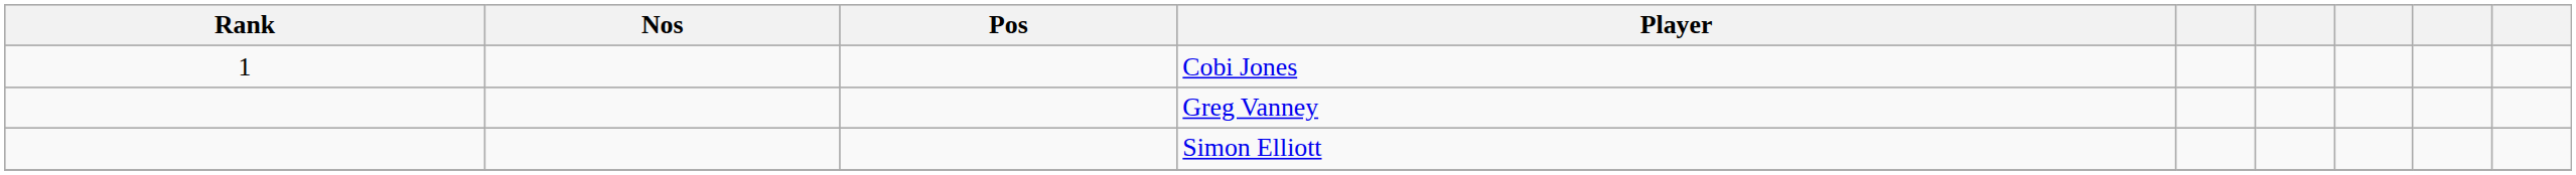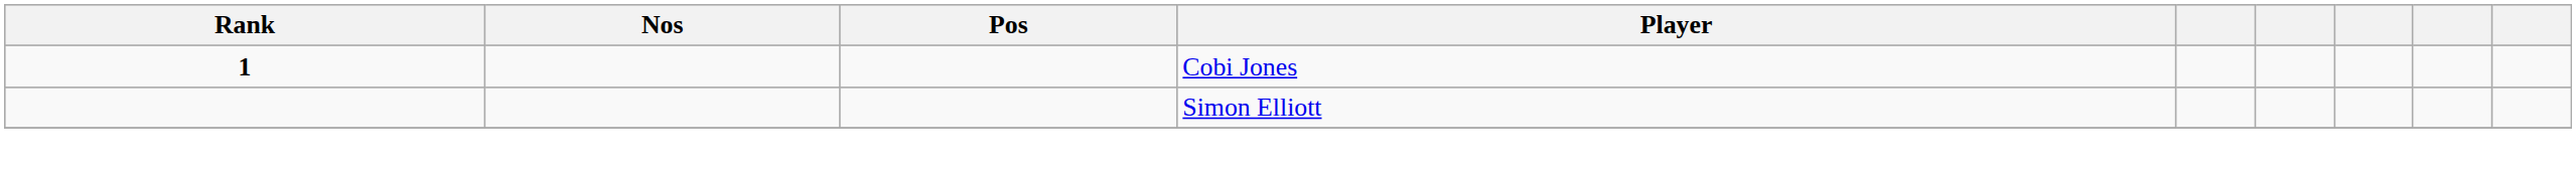Cobi Jones | Rank: normal -> bold
- row: Greg Vanney
